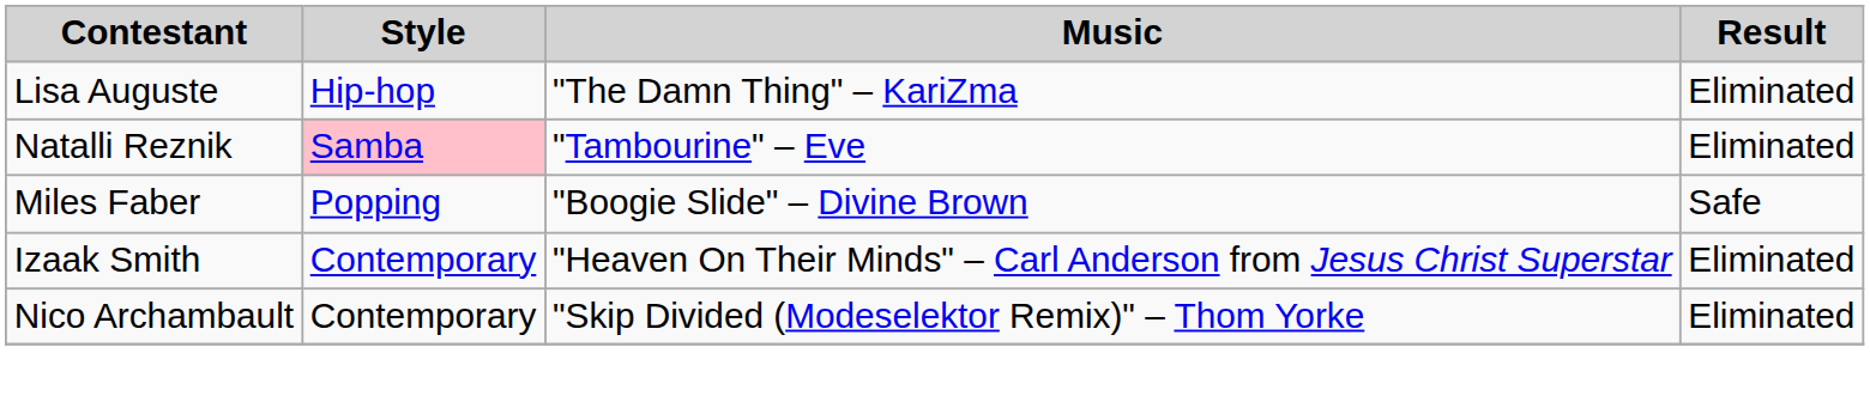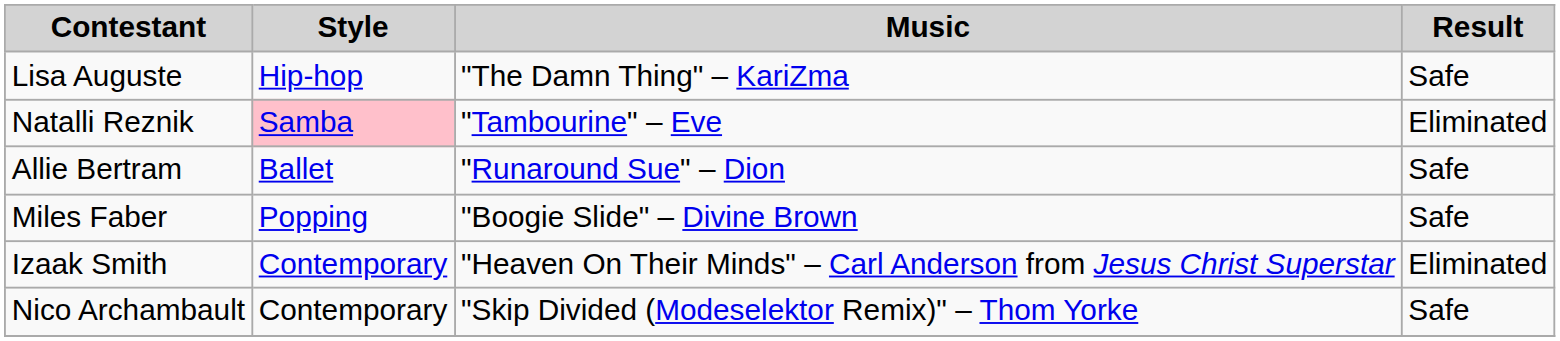Lisa Auguste | Result: Eliminated -> Safe
+ row: Allie Bertram | Ballet | "Runaround Sue" – Dion | Safe
Nico Archambault | Result: Eliminated -> Safe
